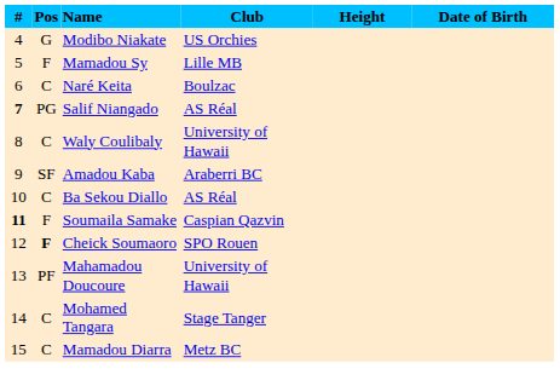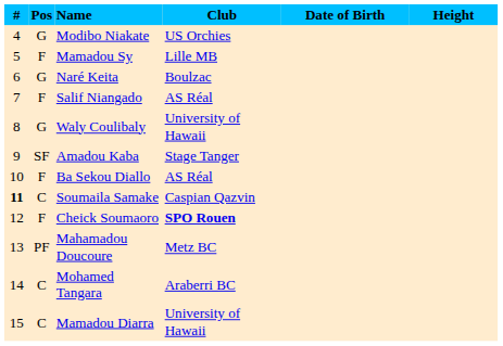columns swapped: Date of Birth <-> Height
Naré Keita | Pos: C -> G
Salif Niangado | #: bold -> normal
Salif Niangado | Pos: PG -> F
Waly Coulibaly | Pos: C -> G
Amadou Kaba | Club: Araberri BC -> Stage Tanger
Ba Sekou Diallo | Pos: C -> F
Soumaila Samake | Pos: F -> C
Cheick Soumaoro | Pos: bold -> normal
Cheick Soumaoro | Club: normal -> bold
Mahamadou Doucoure | Club: University of Hawaii -> Metz BC
Mohamed Tangara | Club: Stage Tanger -> Araberri BC
Mamadou Diarra | Club: Metz BC -> University of Hawaii
